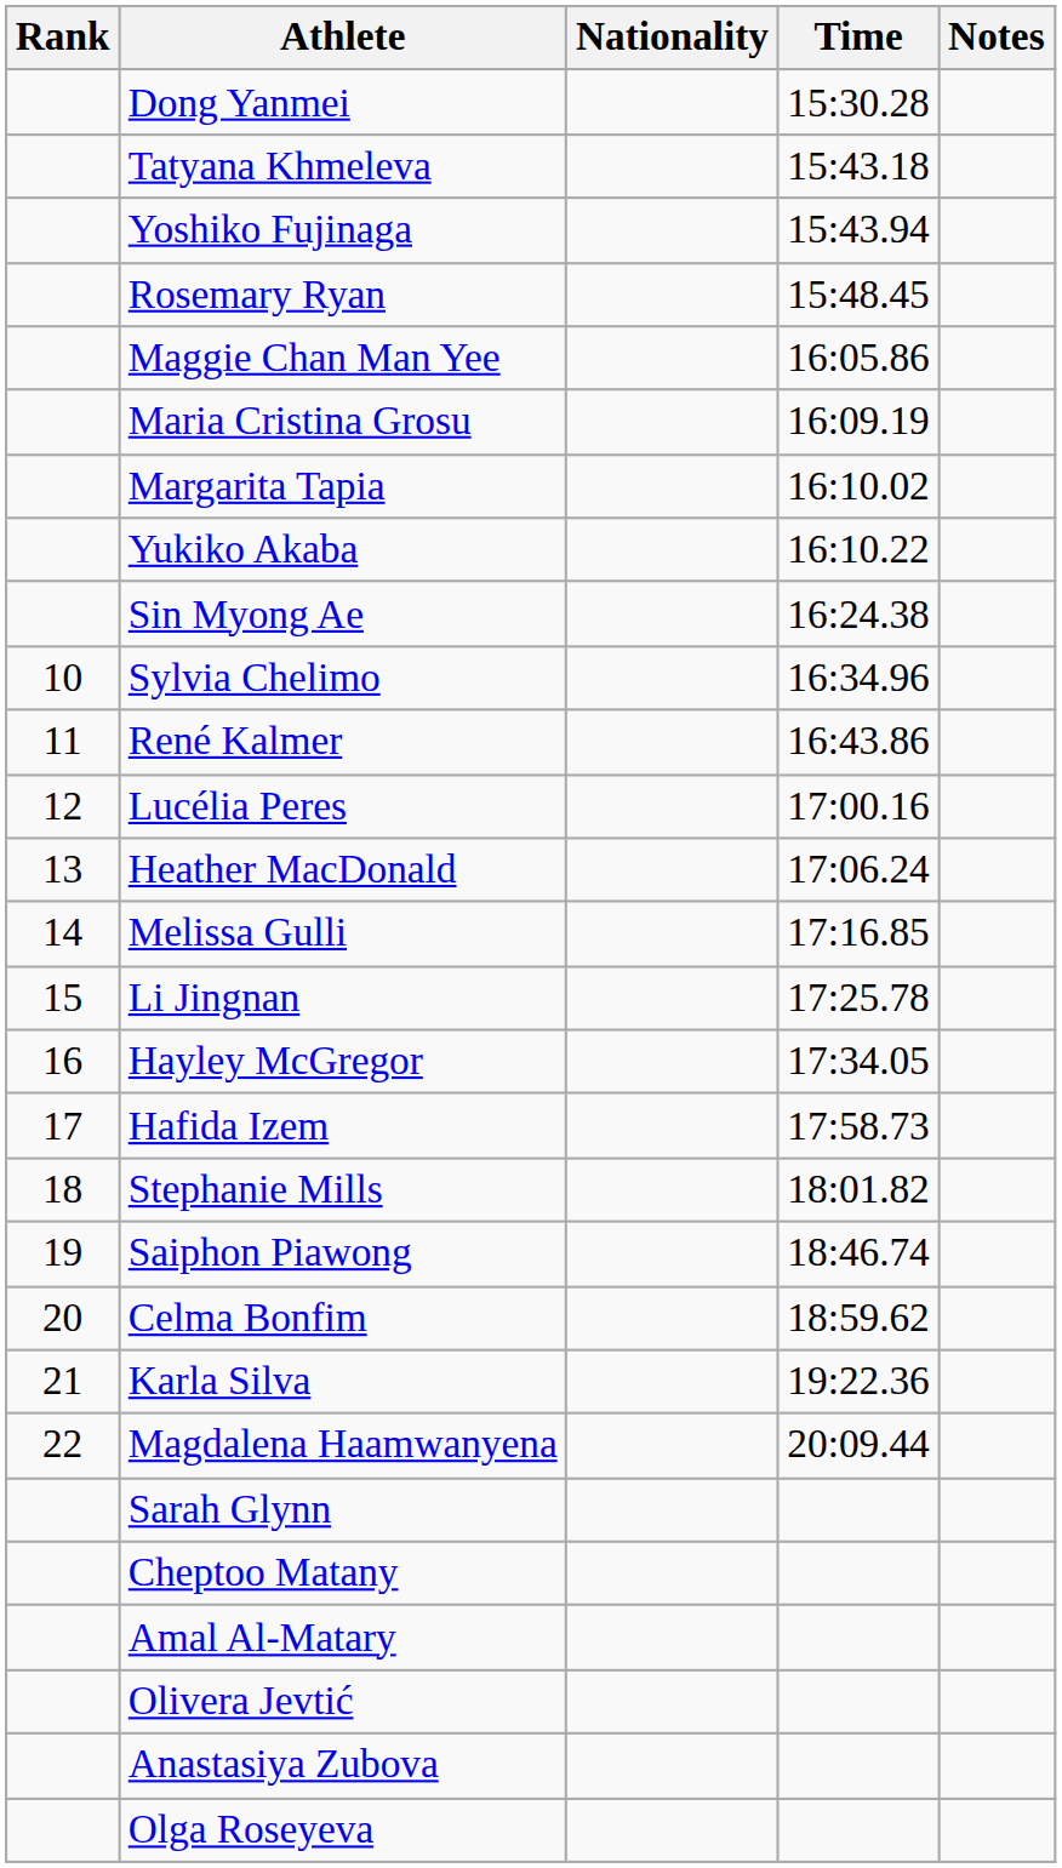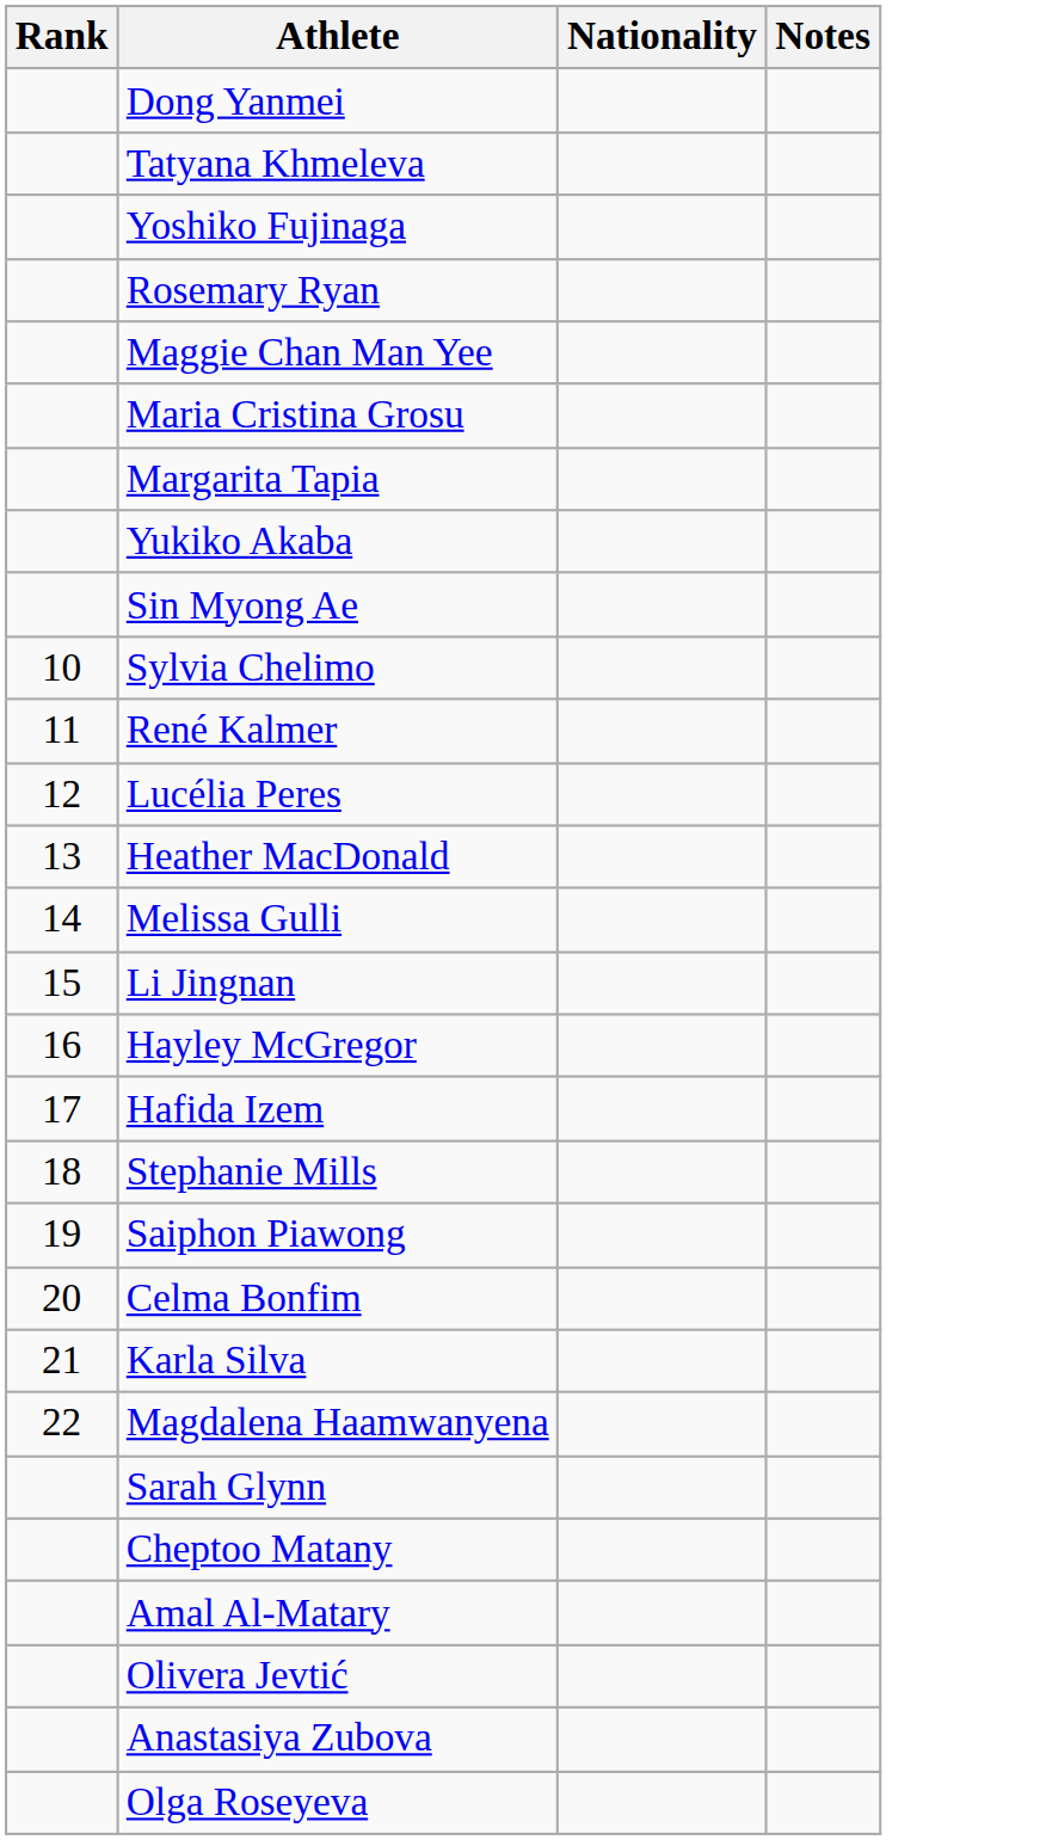- column: Time | 15:30.28 | 15:43.18 | 15:43.94 | 15:48.45 | 16:05.86 | 16:09.19 | 16:10.02 | 16:10.22 | 16:24.38 | 16:34.96 | 16:43.86 | 17:00.16 | 17:06.24 | 17:16.85 | 17:25.78 | 17:34.05 | 17:58.73 | 18:01.82 | 18:46.74 | 18:59.62 | 19:22.36 | 20:09.44
